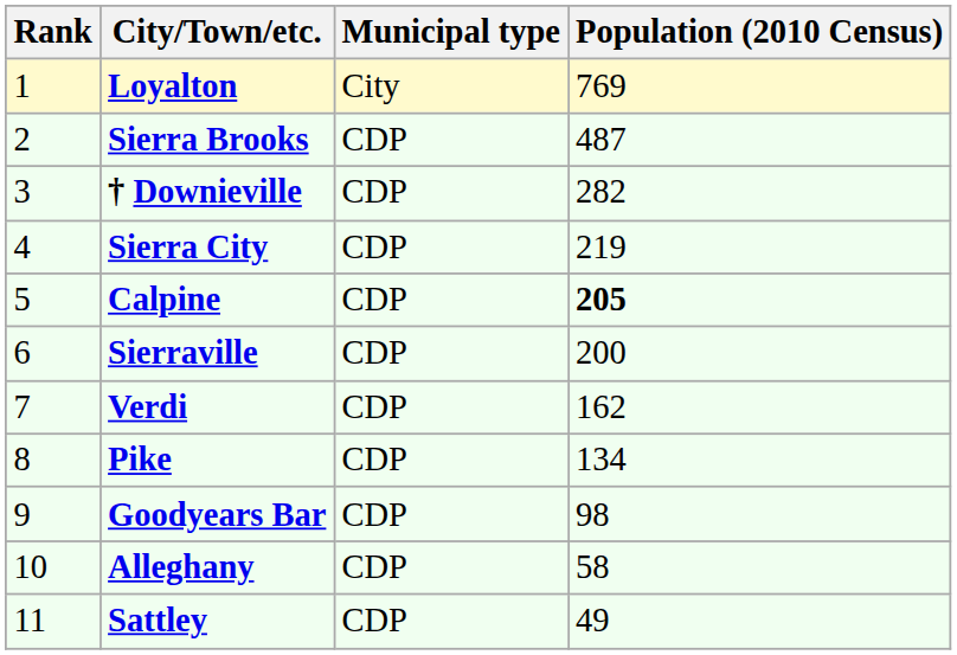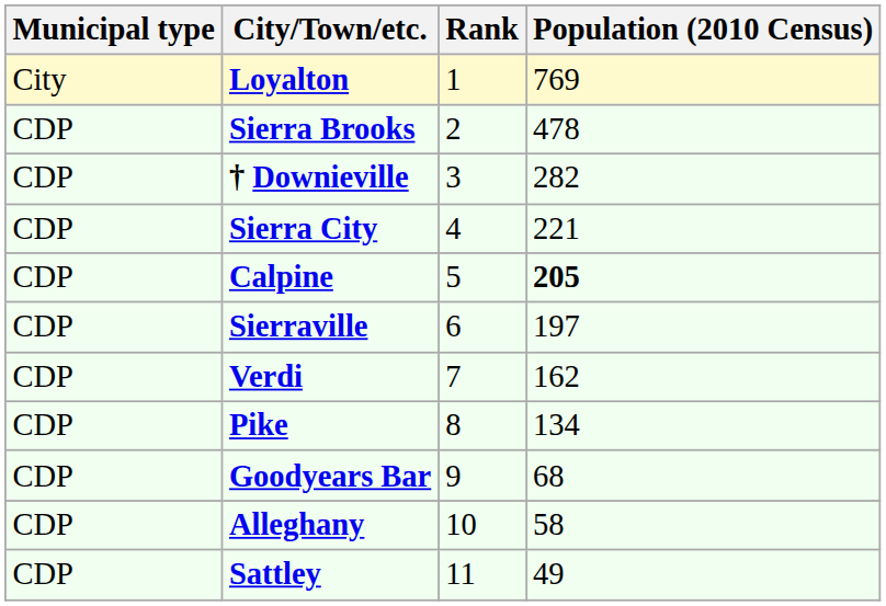columns swapped: Rank <-> Municipal type
Sierra Brooks | Population (2010 Census): 487 -> 478
Sierra City | Population (2010 Census): 219 -> 221
Sierraville | Population (2010 Census): 200 -> 197
Goodyears Bar | Population (2010 Census): 98 -> 68
